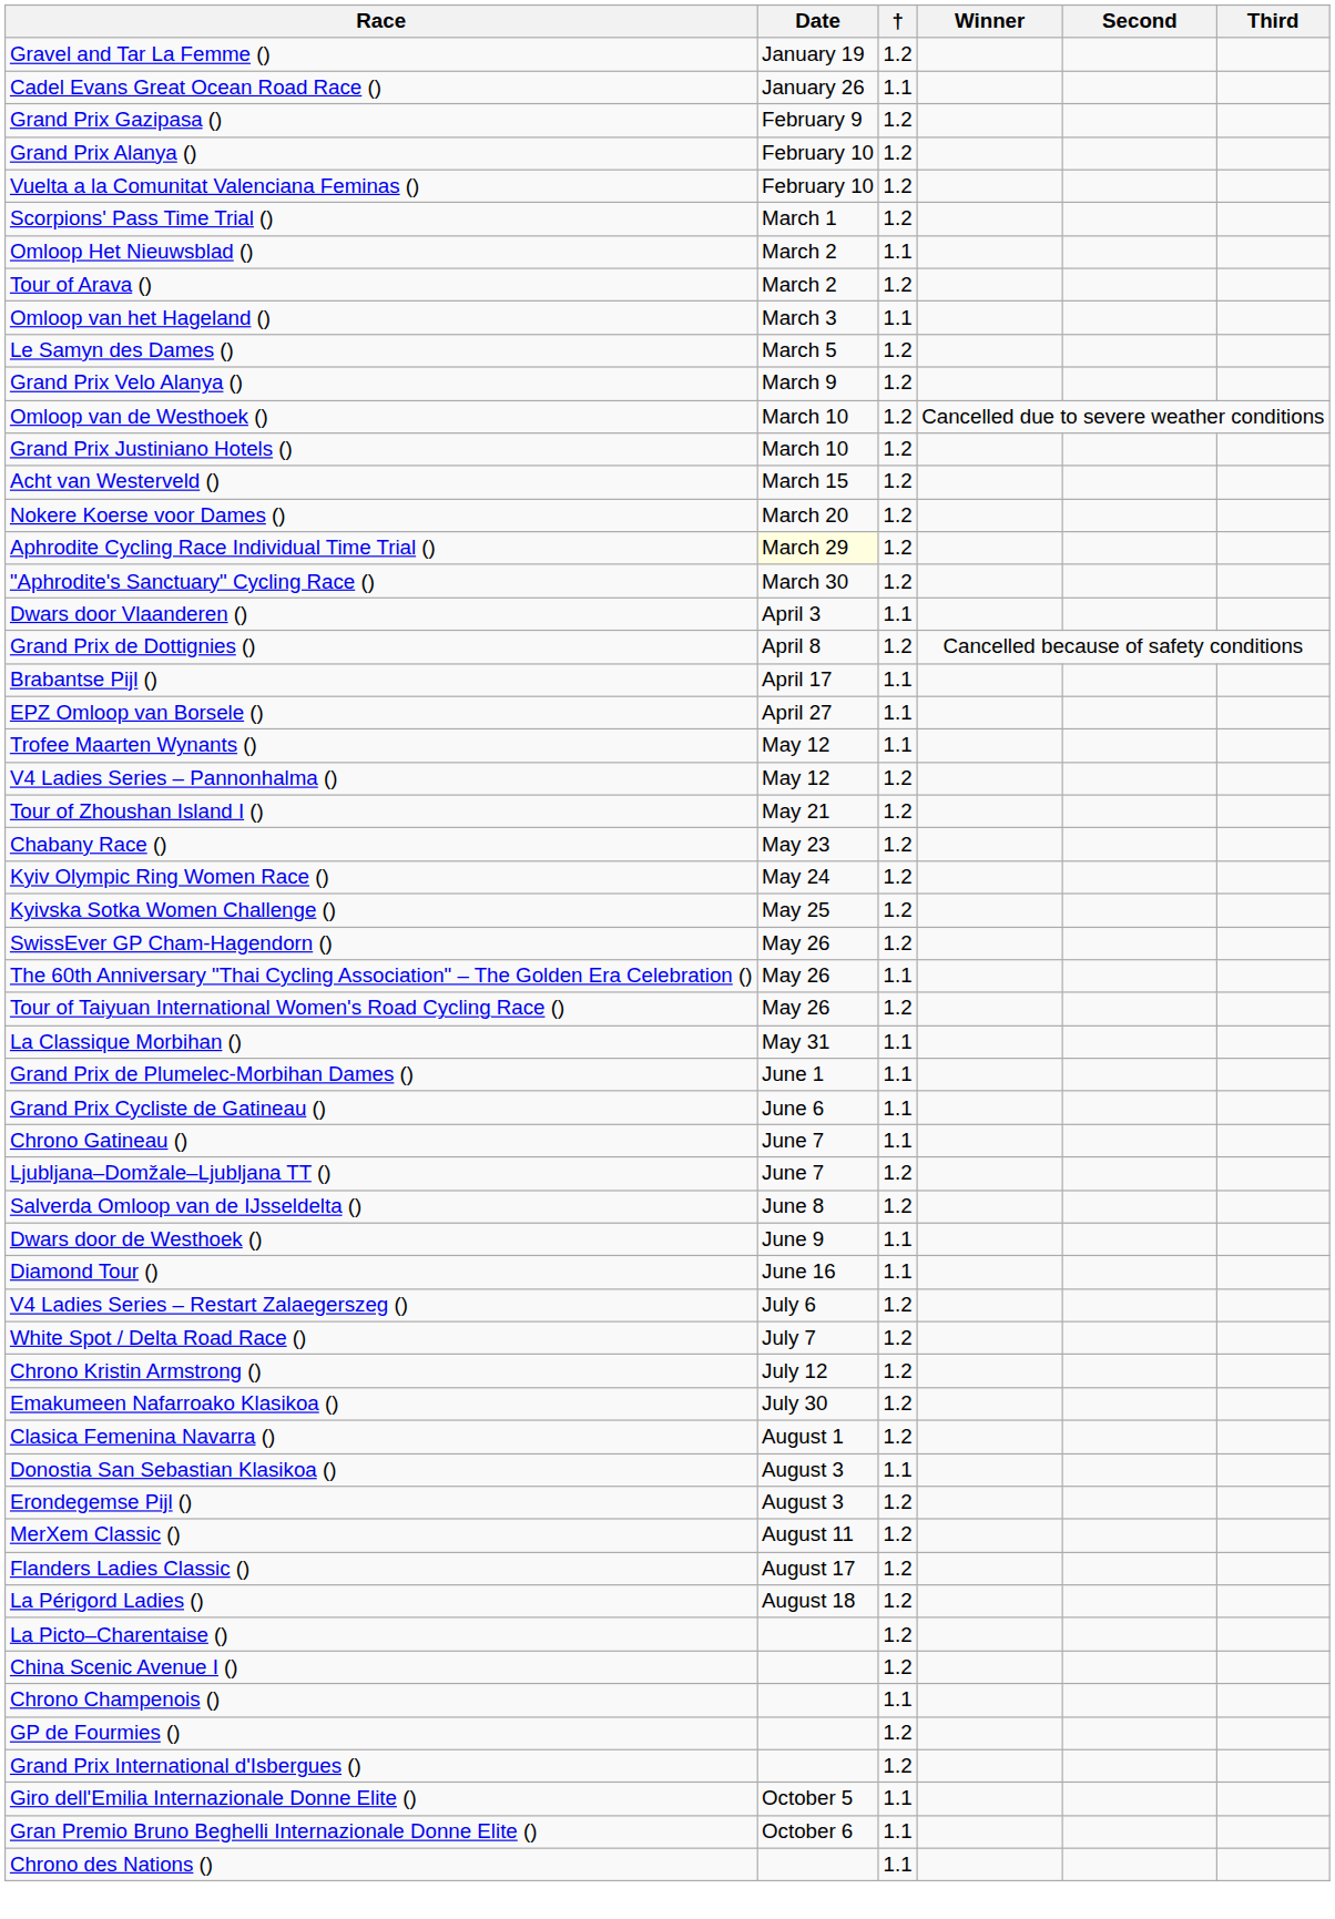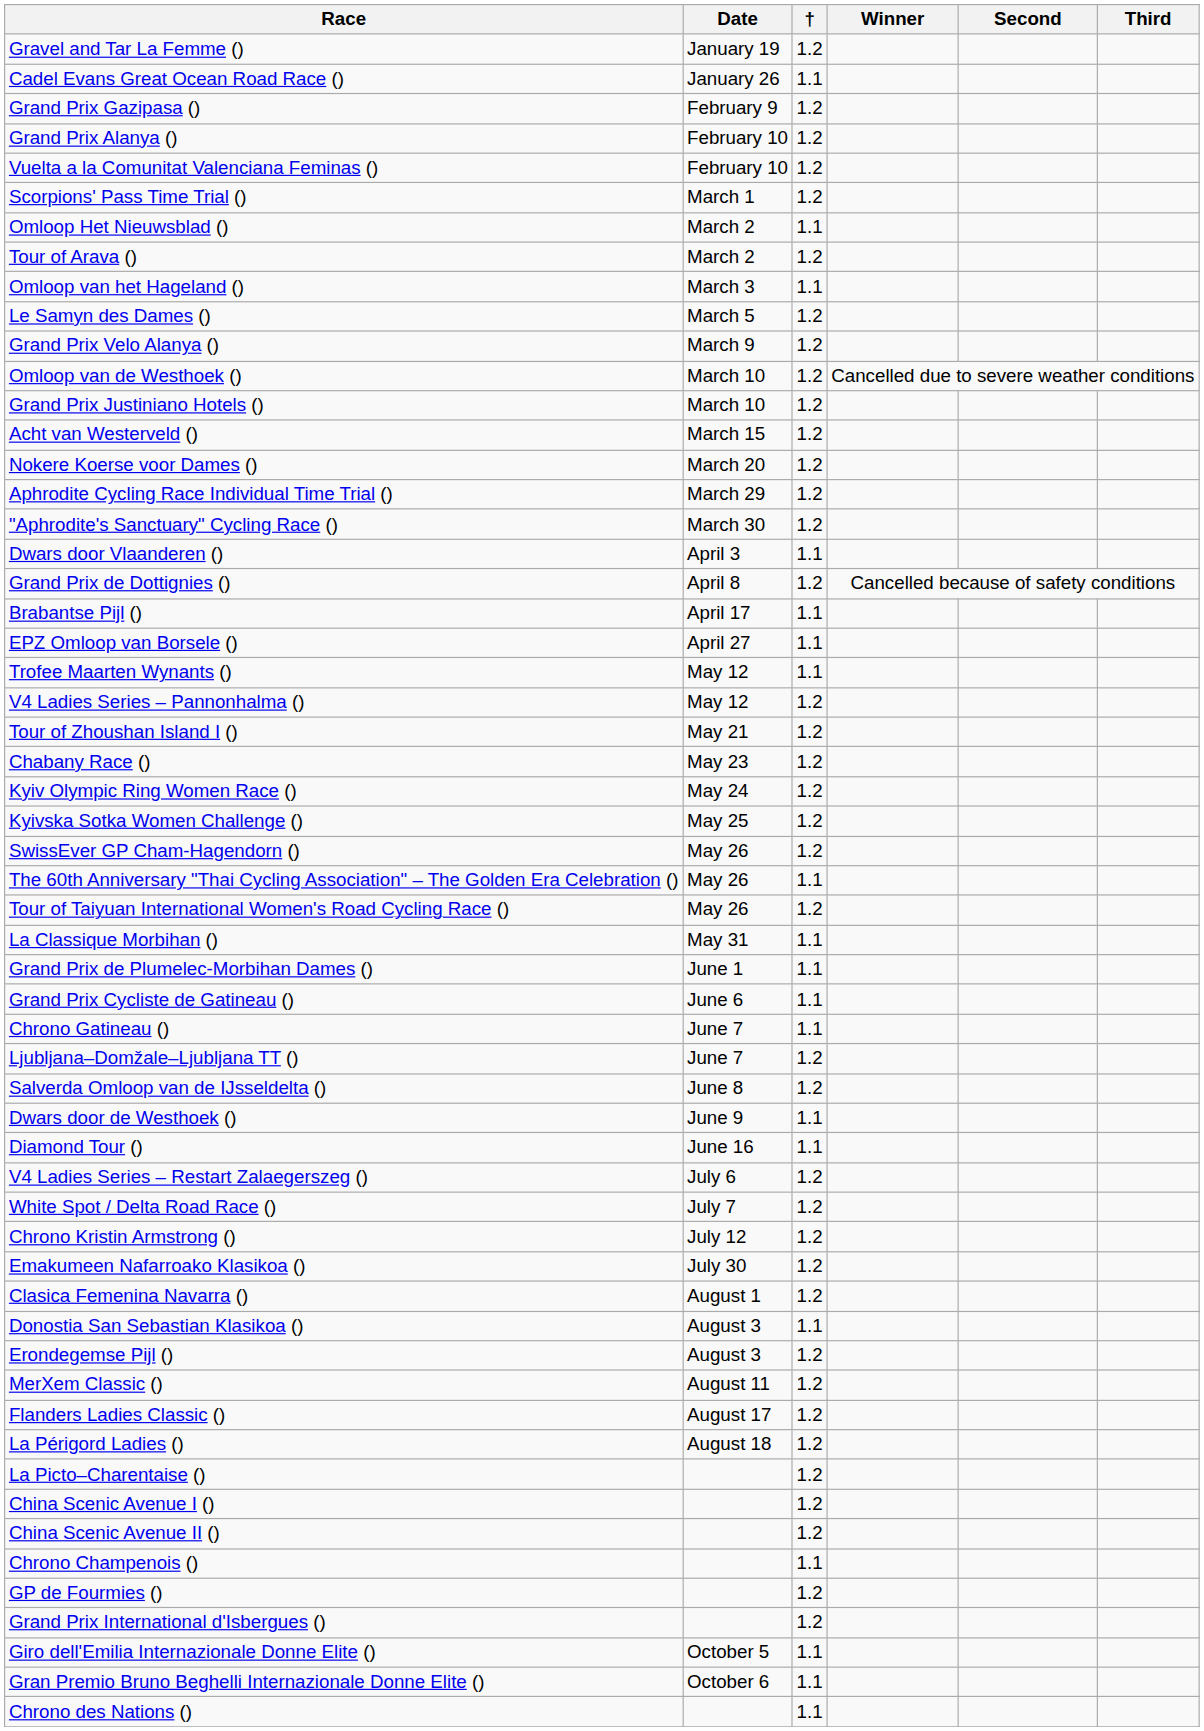Aphrodite Cycling Race Individual Time Trial () | Date: lightyellow background -> no background
+ row: China Scenic Avenue II () | 1.2
